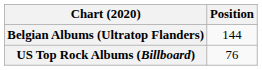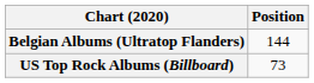US Top Rock Albums (Billboard) | Position: 76 -> 73
